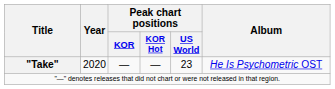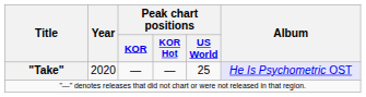"Take" | Peak chart positions / US World: 23 -> 25
"Take" | Album: no background -> lavender background
